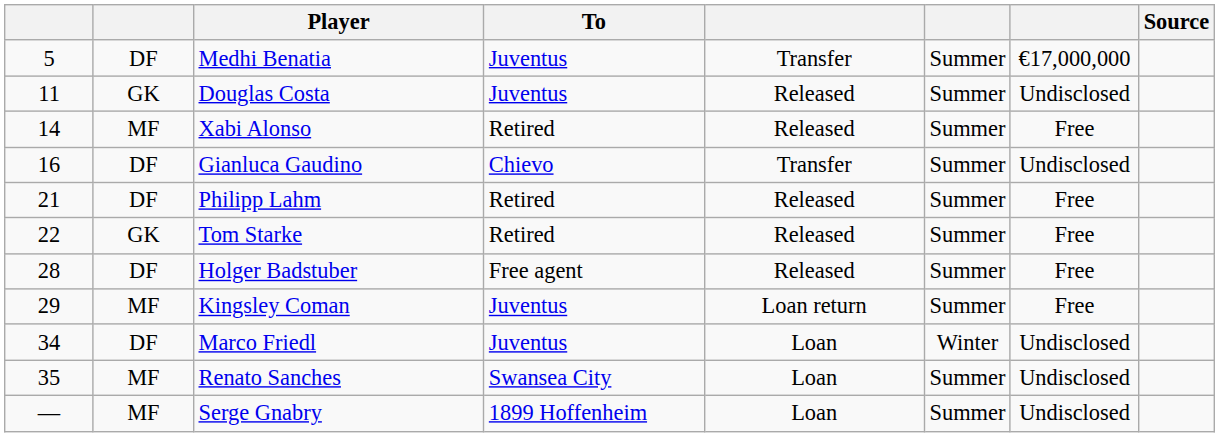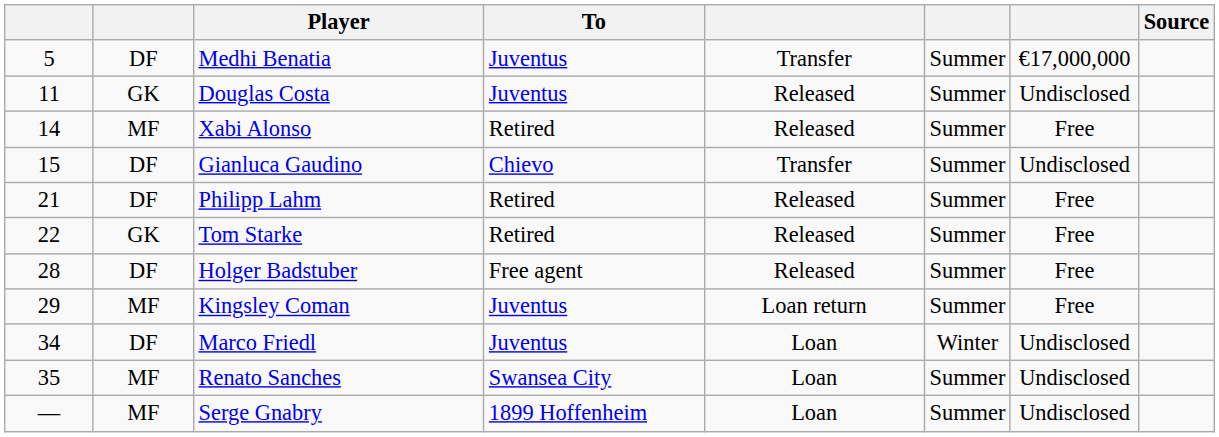Gianluca Gaudino | column 1: 16 -> 15
